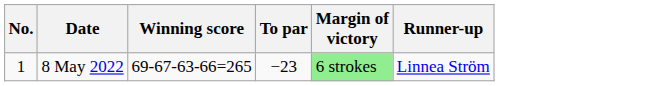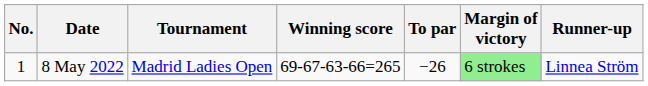+ column: Tournament | Madrid Ladies Open
8 May 2022 | To par: −23 -> −26
